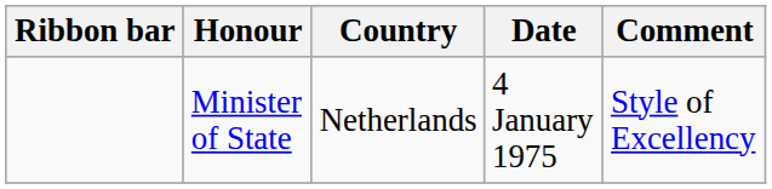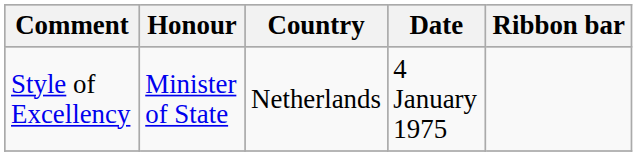columns swapped: Ribbon bar <-> Comment
